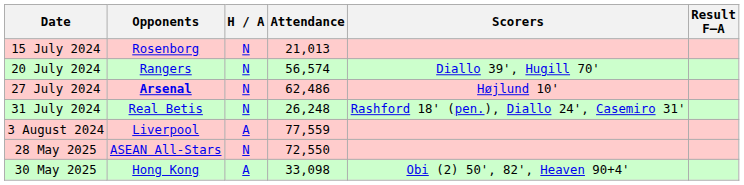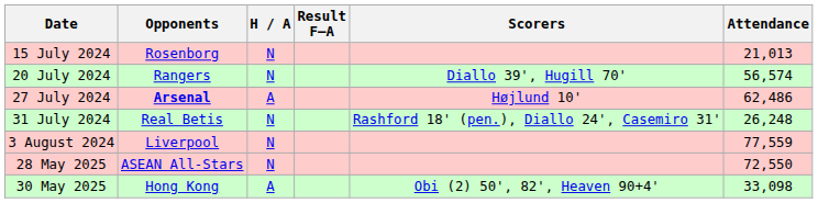columns swapped: Result F–A <-> Attendance
27 July 2024 | H / A: N -> A
3 August 2024 | H / A: A -> N
